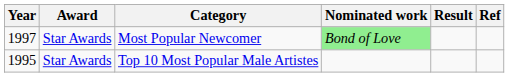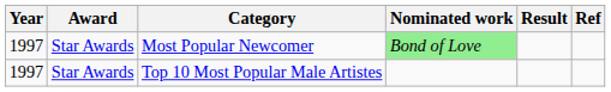Top 10 Most Popular Male Artistes | Year: 1995 -> 1997
